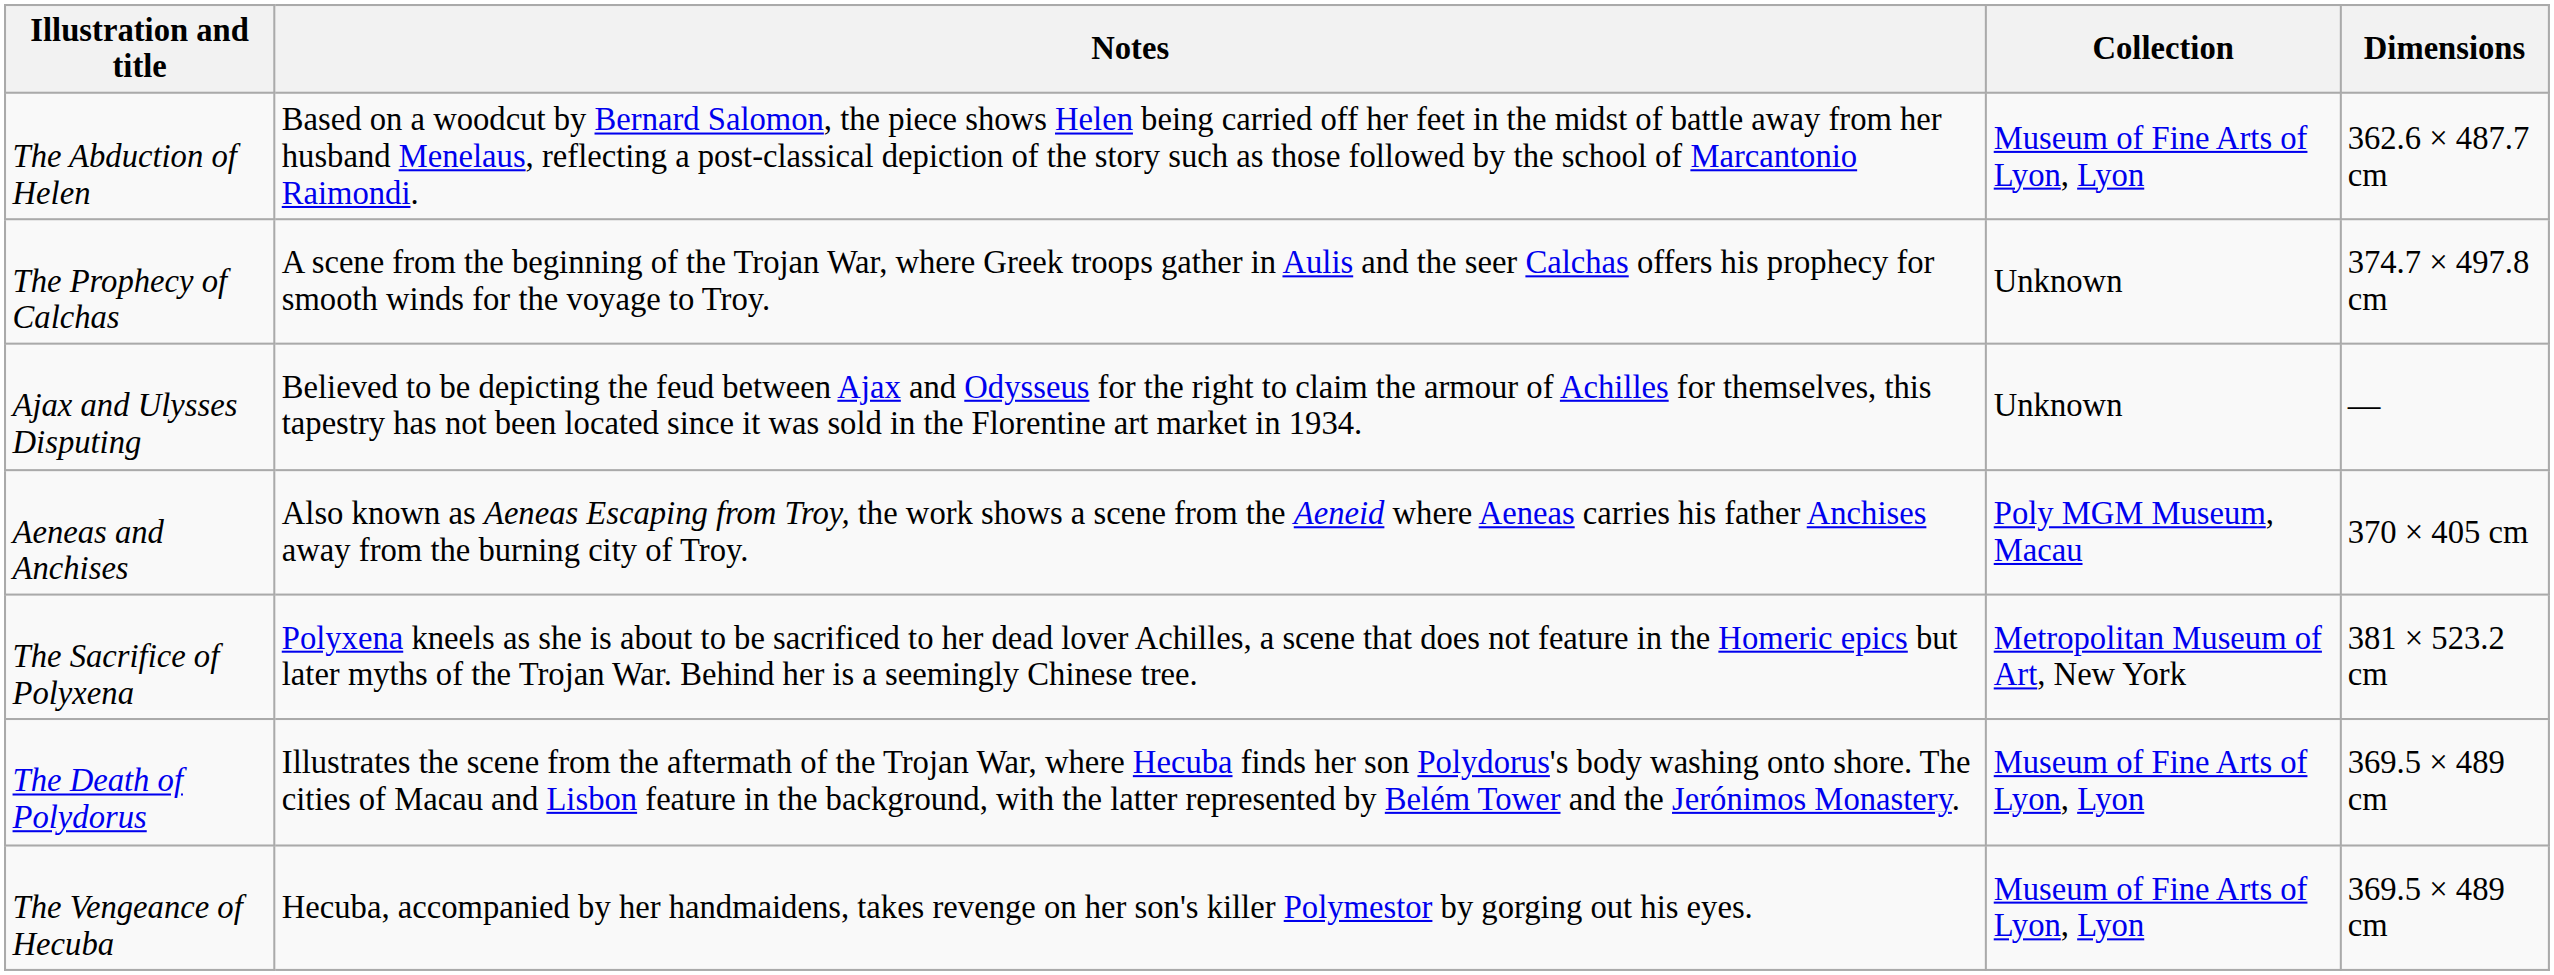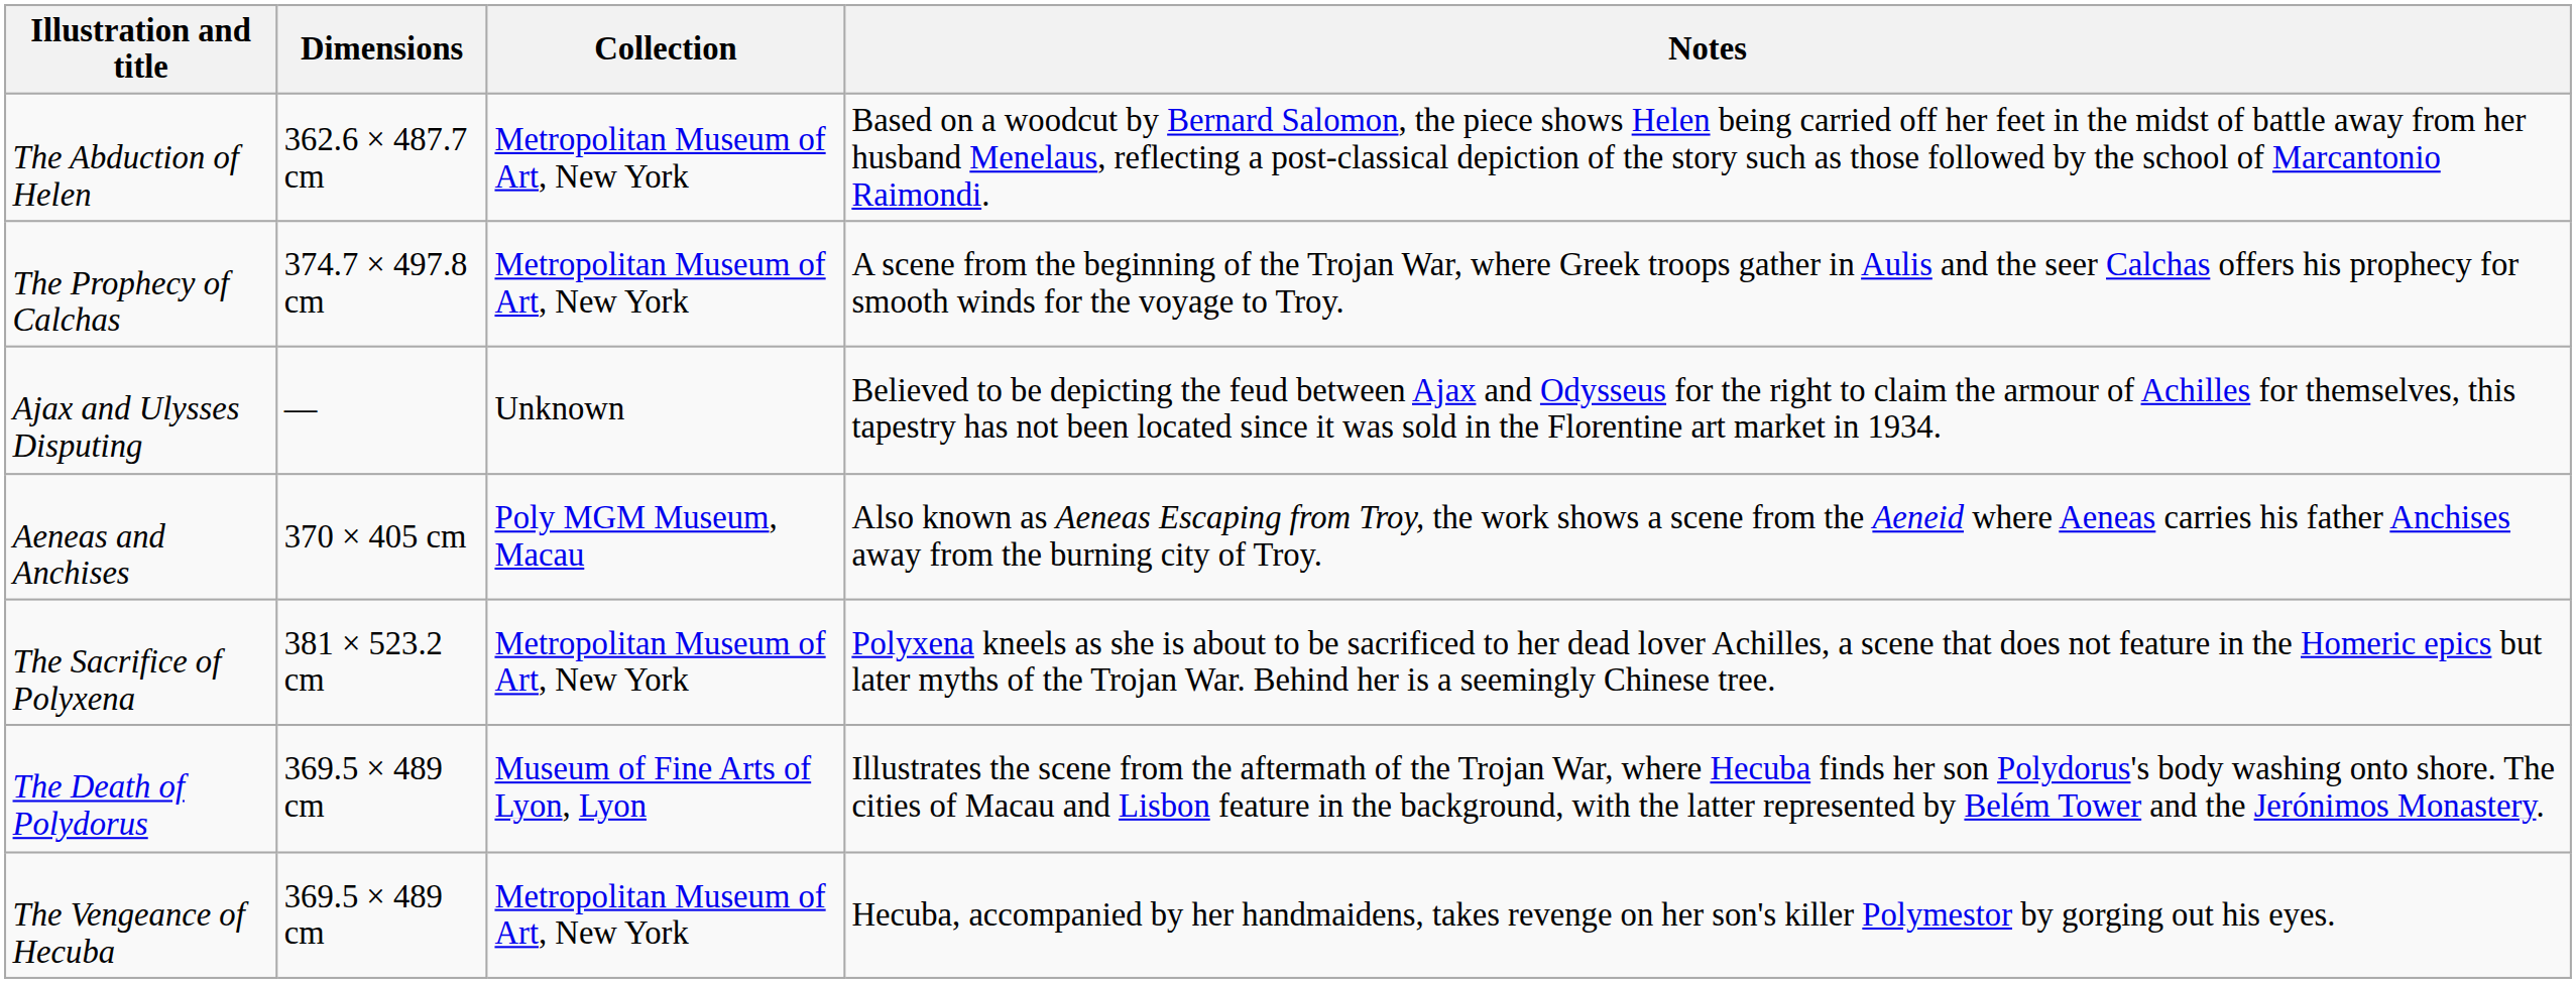columns swapped: Dimensions <-> Notes
The Abduction of Helen | Collection: Museum of Fine Arts of Lyon, Lyon -> Metropolitan Museum of Art, New York
The Prophecy of Calchas | Collection: Unknown -> Metropolitan Museum of Art, New York
The Vengeance of Hecuba | Collection: Museum of Fine Arts of Lyon, Lyon -> Metropolitan Museum of Art, New York
